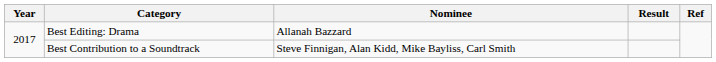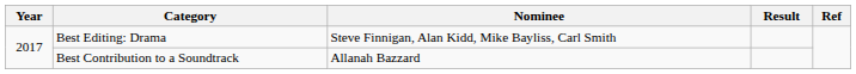Best Editing: Drama | Nominee: Allanah Bazzard -> Steve Finnigan, Alan Kidd, Mike Bayliss, Carl Smith
Best Contribution to a Soundtrack | Nominee: Steve Finnigan, Alan Kidd, Mike Bayliss, Carl Smith -> Allanah Bazzard
